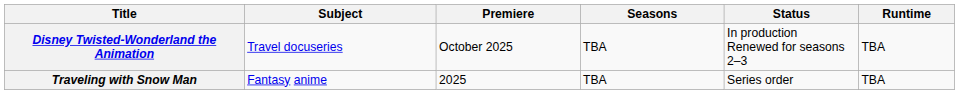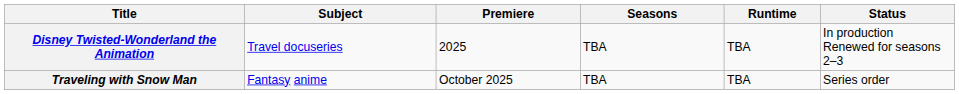columns swapped: Runtime <-> Status
Disney Twisted-Wonderland the Animation | Premiere: October 2025 -> 2025
Traveling with Snow Man | Premiere: 2025 -> October 2025
